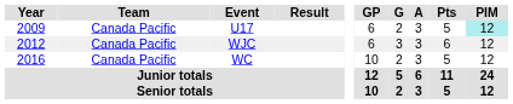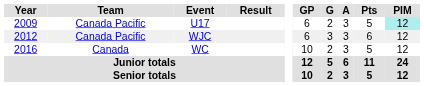WC | Team: Canada Pacific -> Canada
